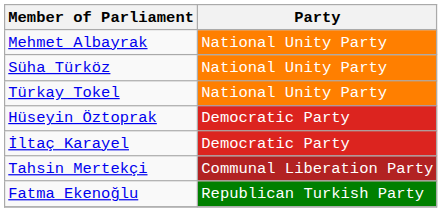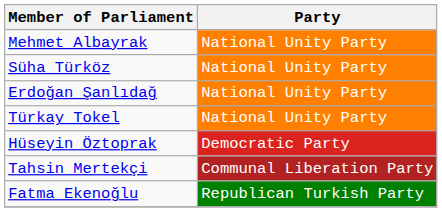+ row: Erdoğan Şanlıdağ | National Unity Party
- row: İltaç Karayel | Democratic Party
